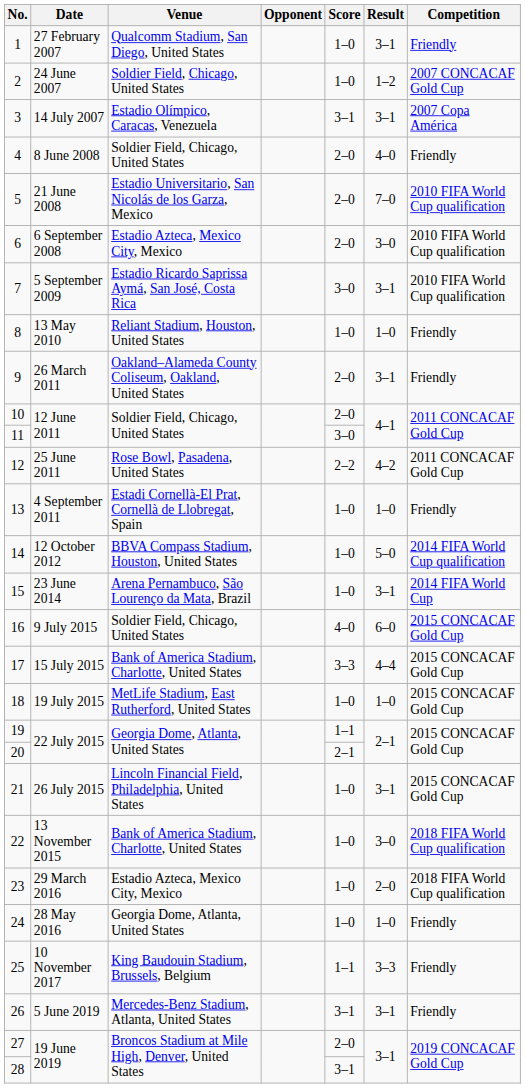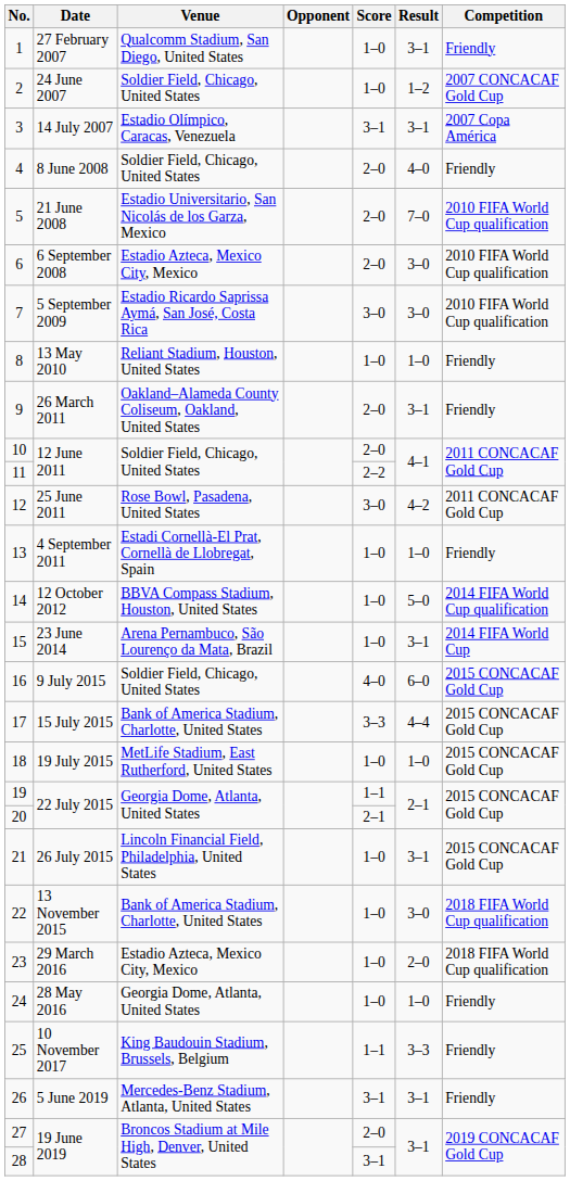7 | Result: 3–1 -> 3–0
11 | Score: 3–0 -> 2–2
12 | Score: 2–2 -> 3–0
